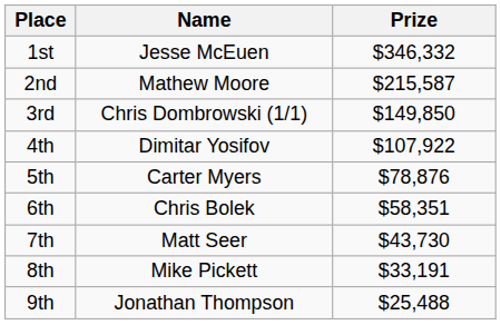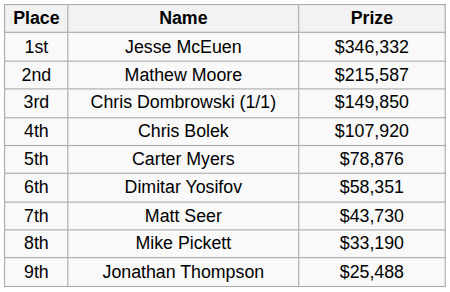4th | Name: Dimitar Yosifov -> Chris Bolek
4th | Prize: $107,922 -> $107,920
6th | Name: Chris Bolek -> Dimitar Yosifov
8th | Prize: $33,191 -> $33,190
